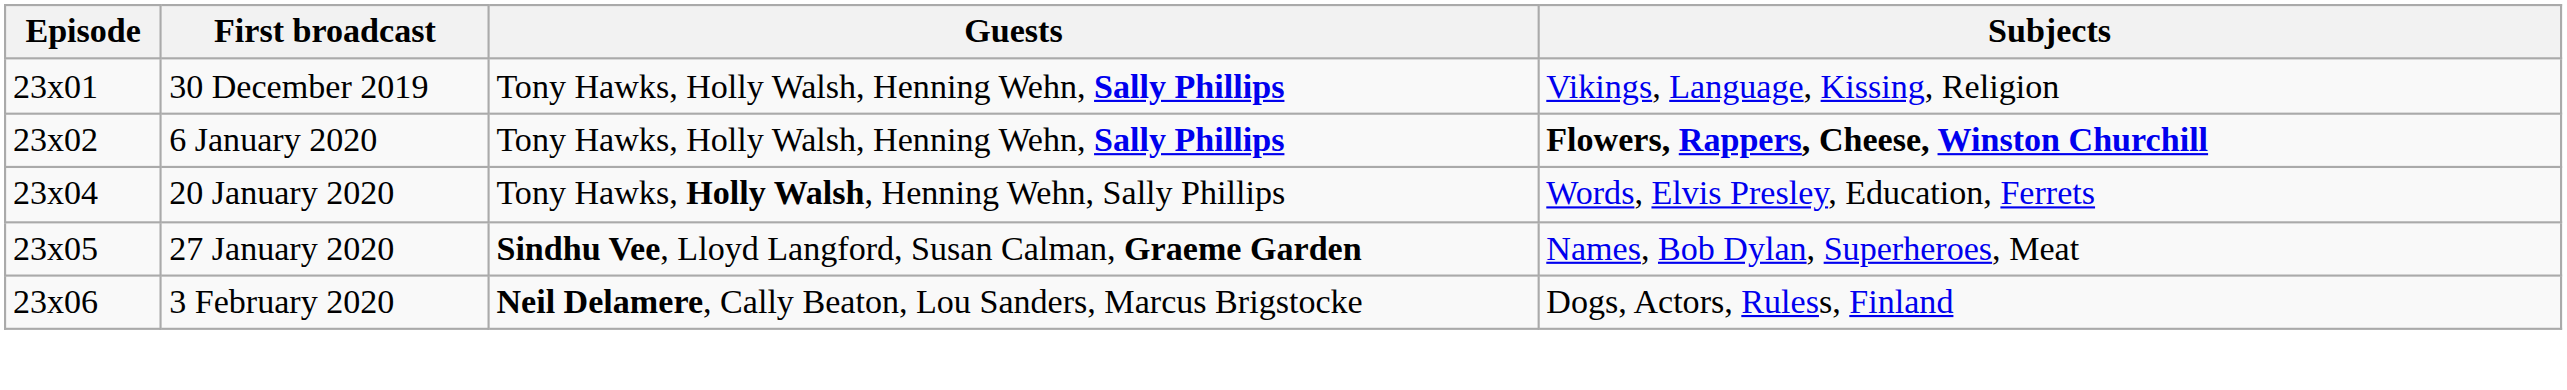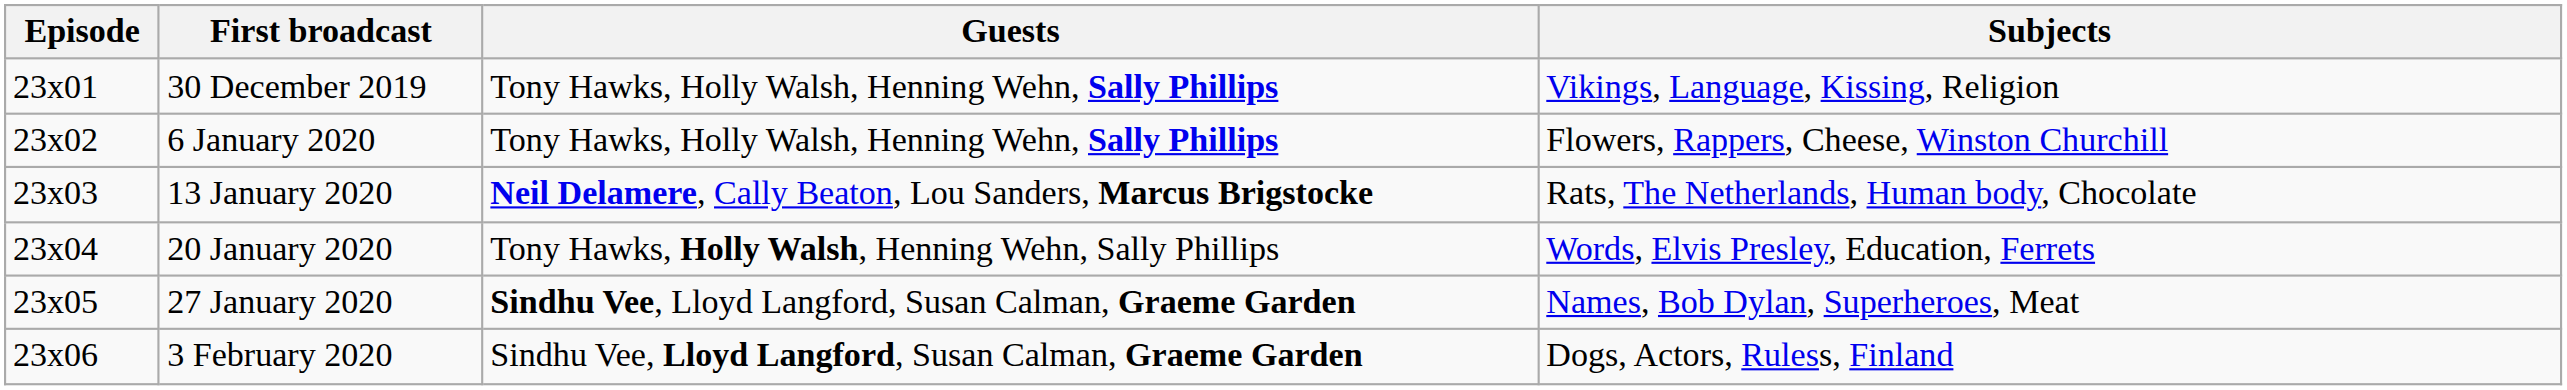6 January 2020 | Subjects: bold -> normal
+ row: 23x03 | 13 January 2020 | Neil Delamere, Cally Beaton, Lou Sanders, Marcus Brigstocke | Rats, The Netherlands, Human body, Chocolate
3 February 2020 | Guests: Neil Delamere, Cally Beaton, Lou Sanders, Marcus Brigstocke -> Sindhu Vee, Lloyd Langford, Susan Calman, Graeme Garden
